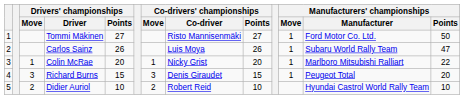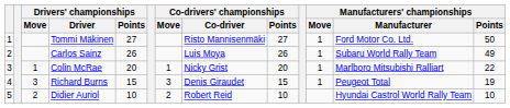Carlos Sainz | Manufacturers' championships / Points: 47 -> 49
Richard Burns | Manufacturers' championships / Points: 20 -> 19
